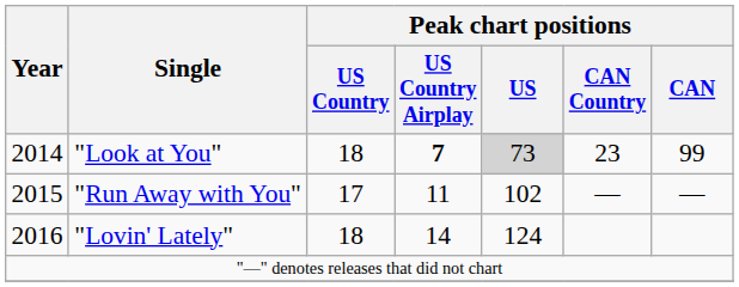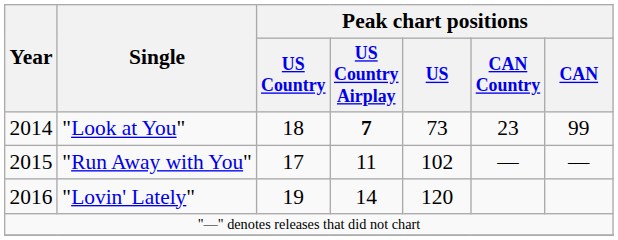"Look at You" | Peak chart positions / US: lightgrey background -> no background
"Lovin' Lately" | Peak chart positions / US Country: 18 -> 19
"Lovin' Lately" | Peak chart positions / US: 124 -> 120
